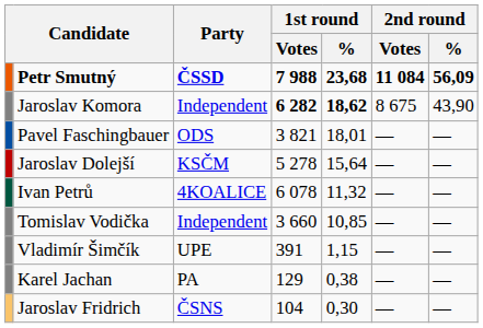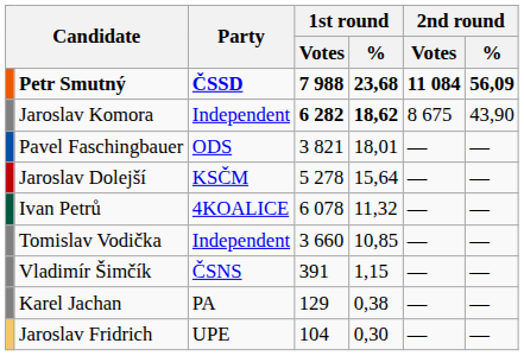Vladimír Šimčík | Party: UPE -> ČSNS
Jaroslav Fridrich | Party: ČSNS -> UPE
